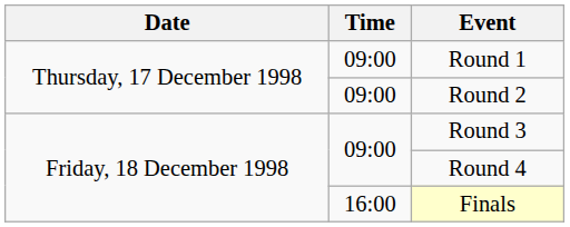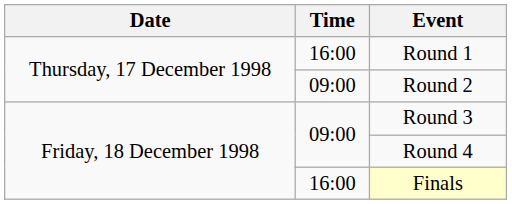Round 1 | Time: 09:00 -> 16:00
